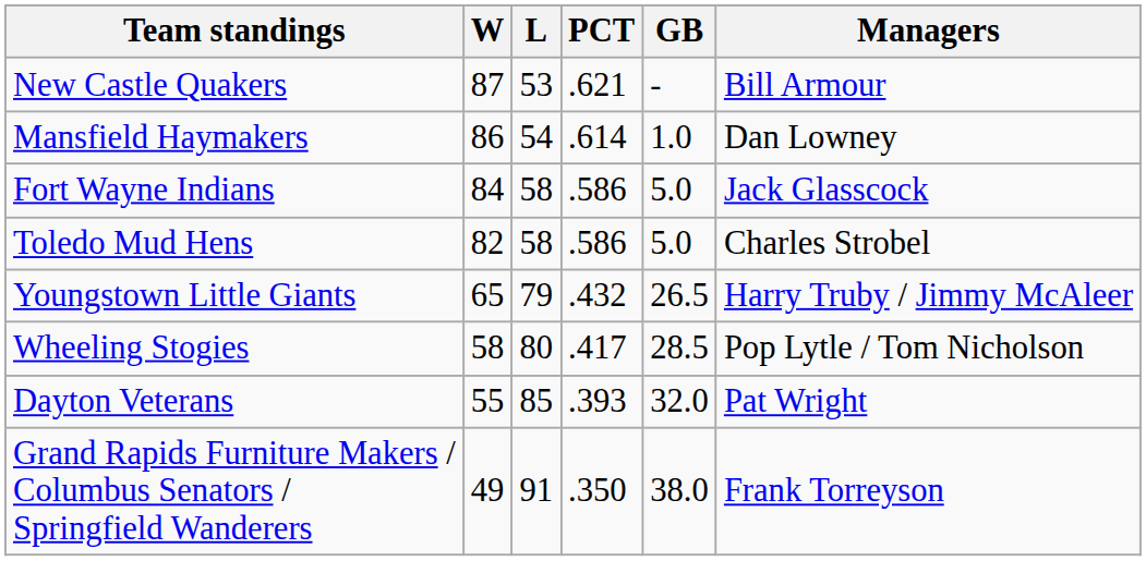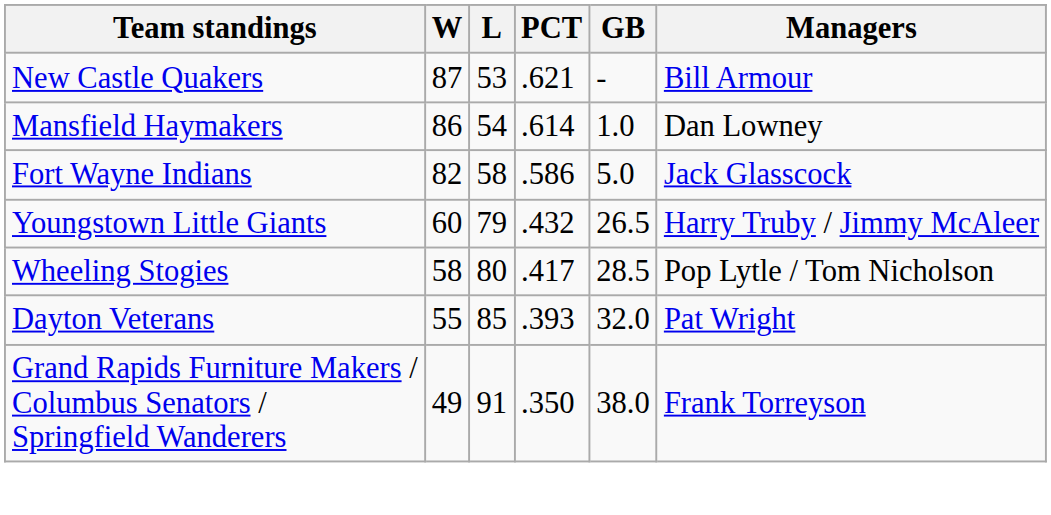Fort Wayne Indians | W: 84 -> 82
- row: Toledo Mud Hens | 82 | 58 | .586 | 5.0 | Charles Strobel
Youngstown Little Giants | W: 65 -> 60
